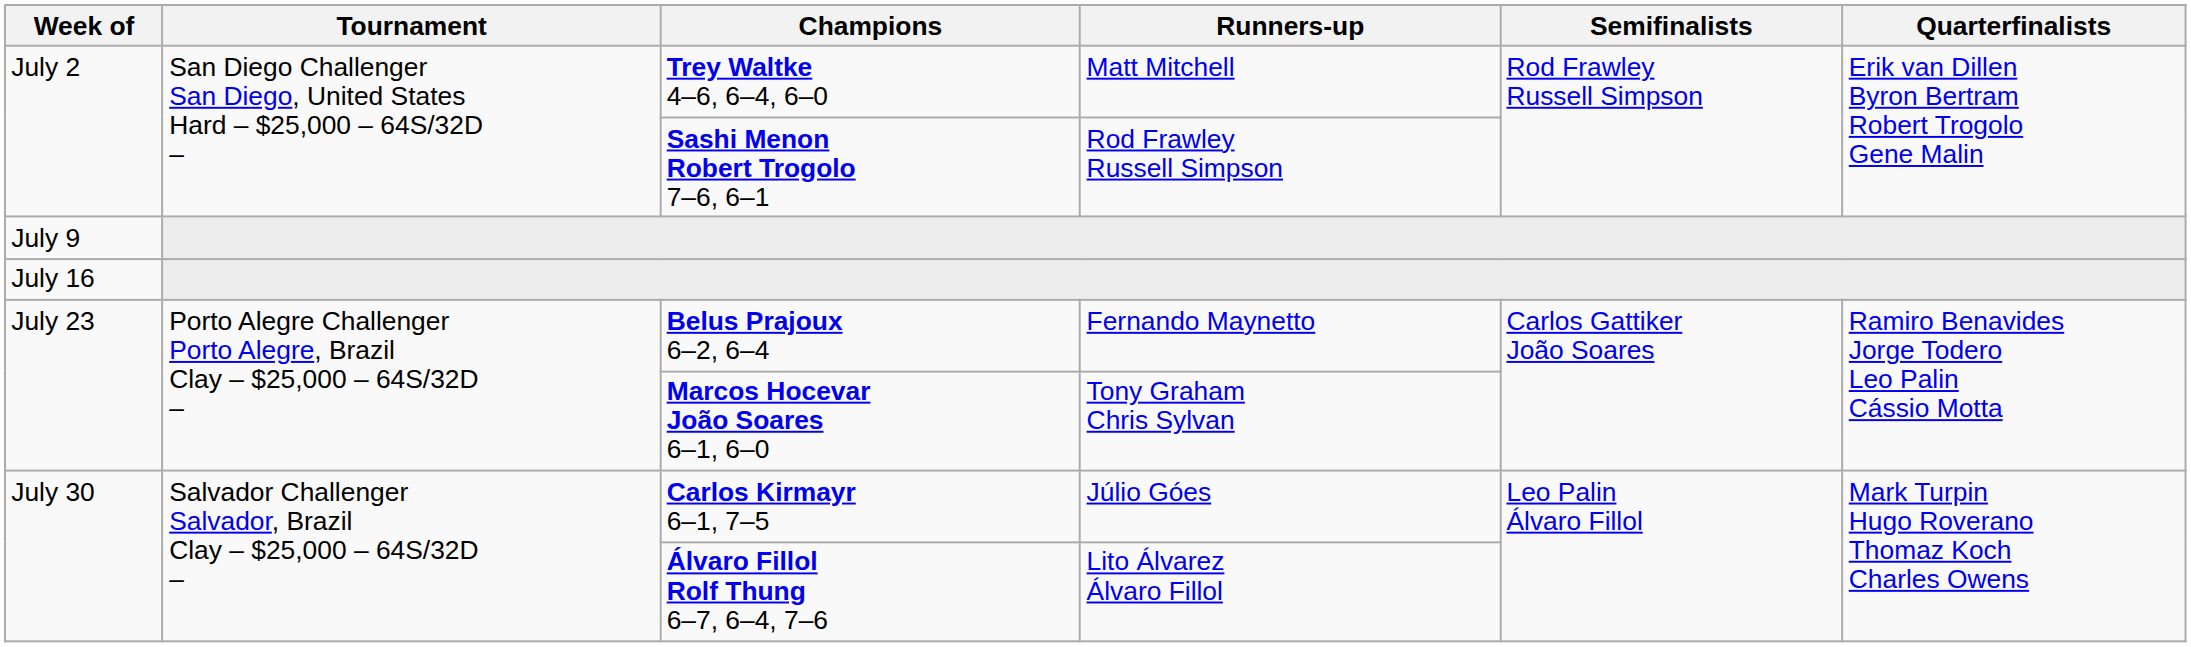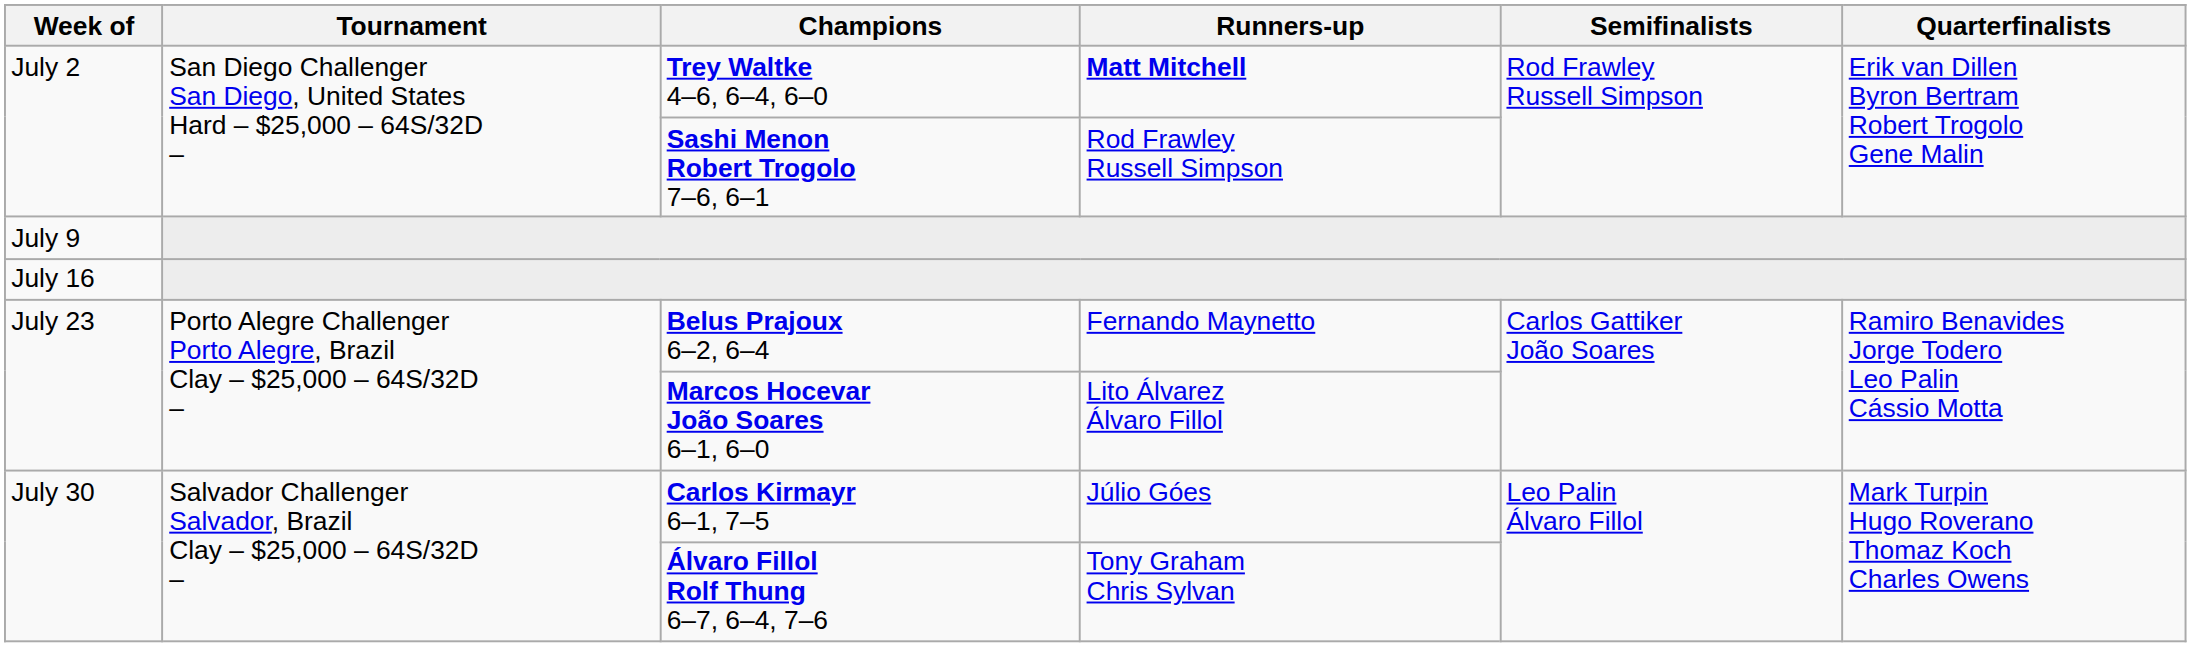Trey Waltke 4–6, 6–4, 6–0 | Runners-up: normal -> bold
Marcos Hocevar João Soares 6–1, 6–0 | Runners-up: Tony Graham Chris Sylvan -> Lito Álvarez Álvaro Fillol
Álvaro Fillol Rolf Thung 6–7, 6–4, 7–6 | Runners-up: Lito Álvarez Álvaro Fillol -> Tony Graham Chris Sylvan
